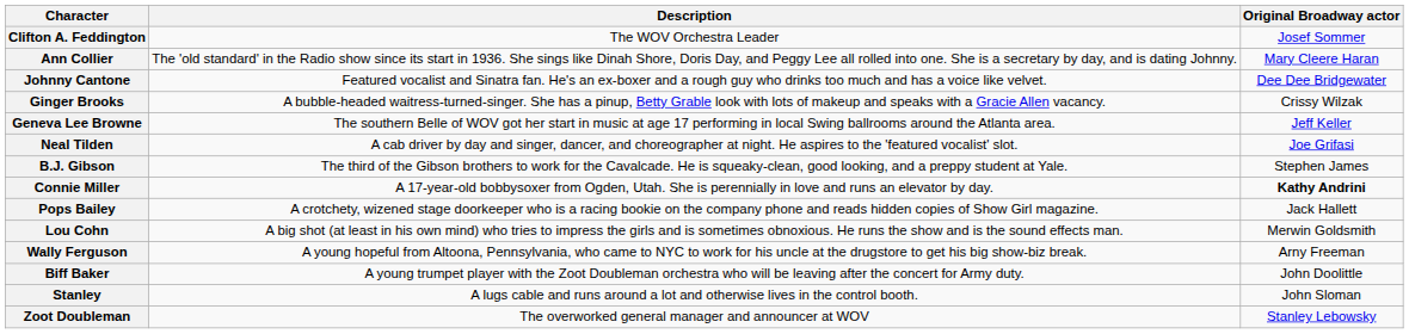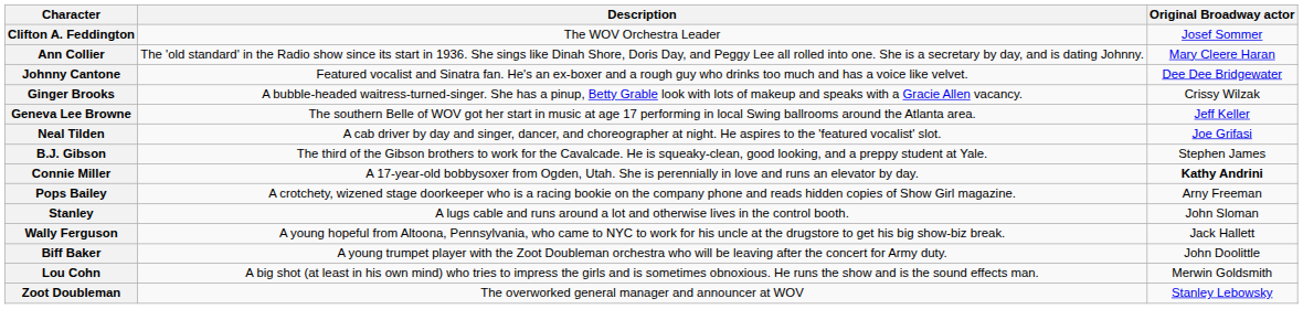Pops Bailey | Original Broadway actor: Jack Hallett -> Arny Freeman
rows swapped: Lou Cohn <-> Stanley
Wally Ferguson | Original Broadway actor: Arny Freeman -> Jack Hallett
